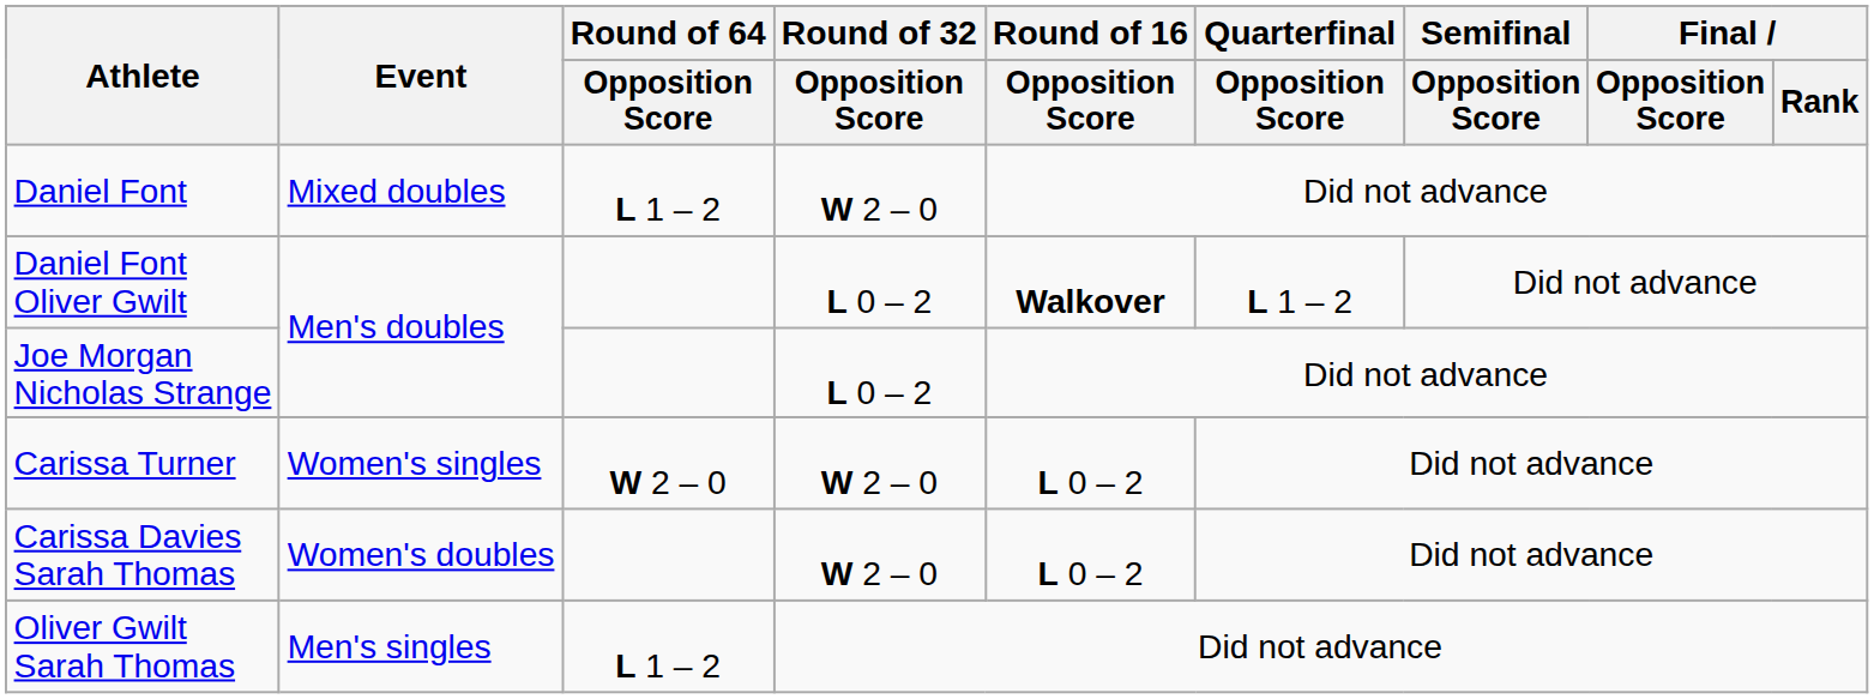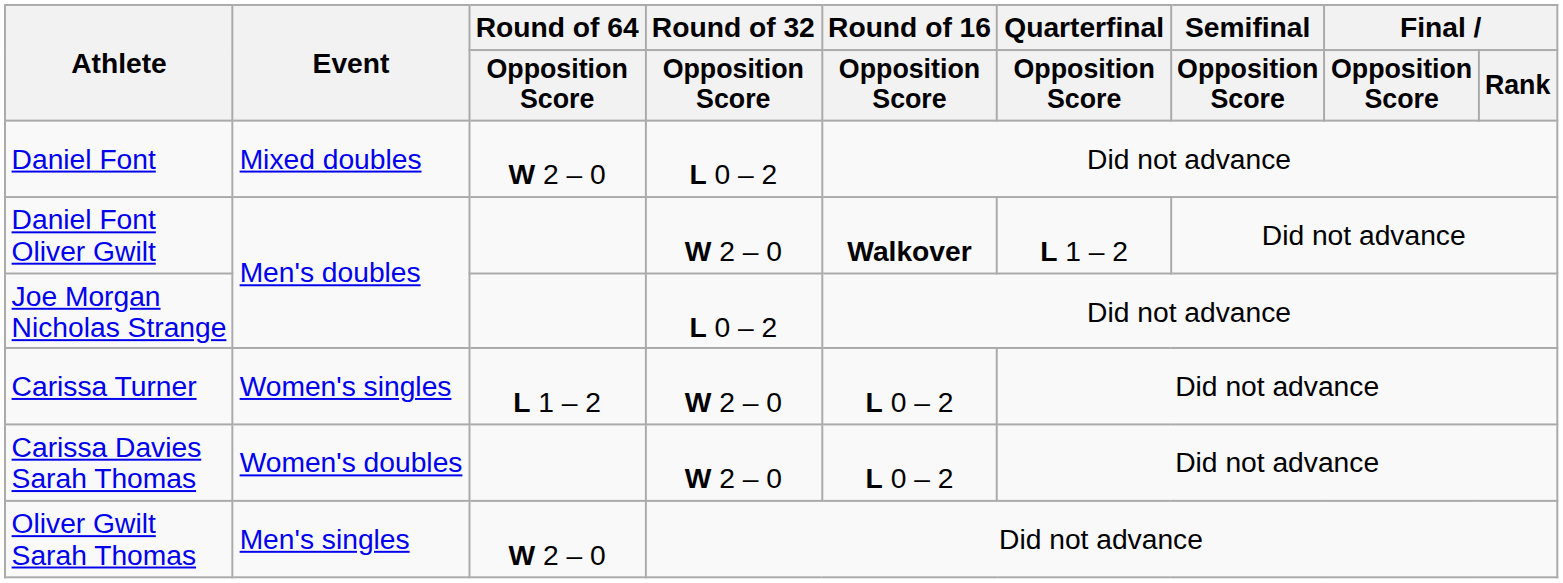Daniel Font | Round of 64 / Opposition Score: L 1 – 2 -> W 2 – 0
Daniel Font | Round of 32 / Opposition Score: W 2 – 0 -> L 0 – 2
Daniel Font Oliver Gwilt | Round of 32 / Opposition Score: L 0 – 2 -> W 2 – 0
Carissa Turner | Round of 64 / Opposition Score: W 2 – 0 -> L 1 – 2
Oliver Gwilt Sarah Thomas | Round of 64 / Opposition Score: L 1 – 2 -> W 2 – 0
